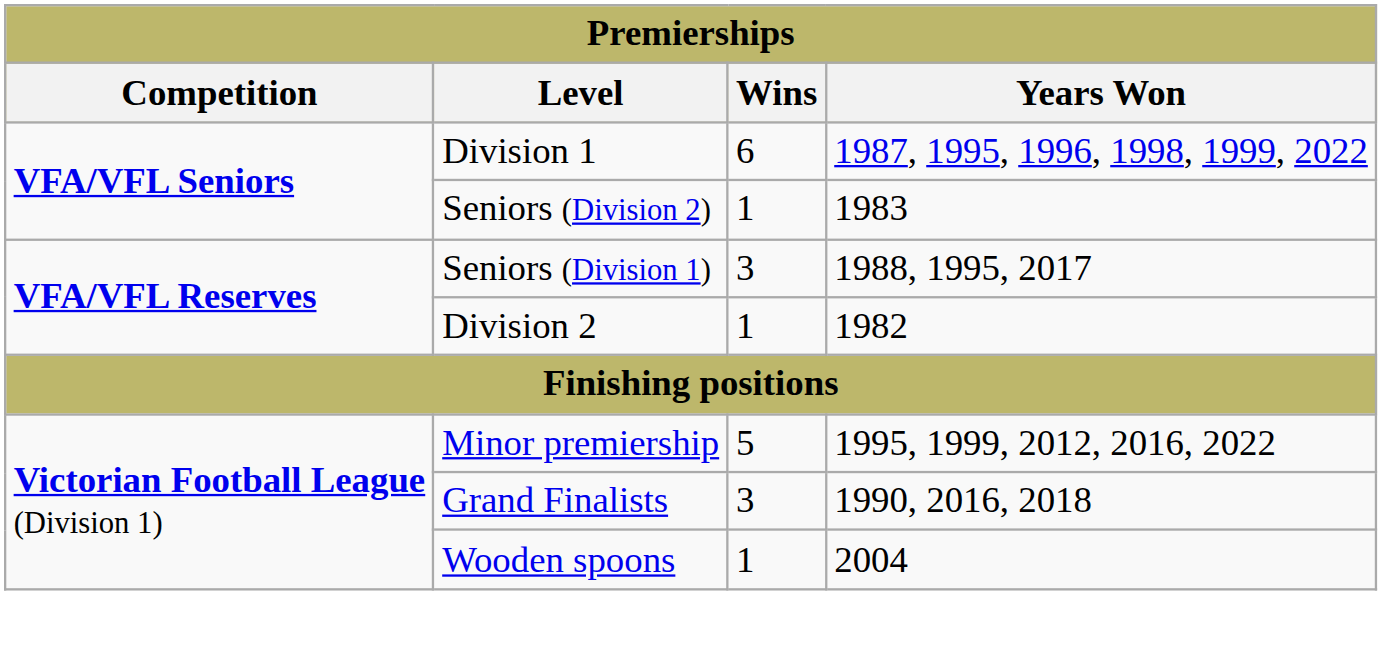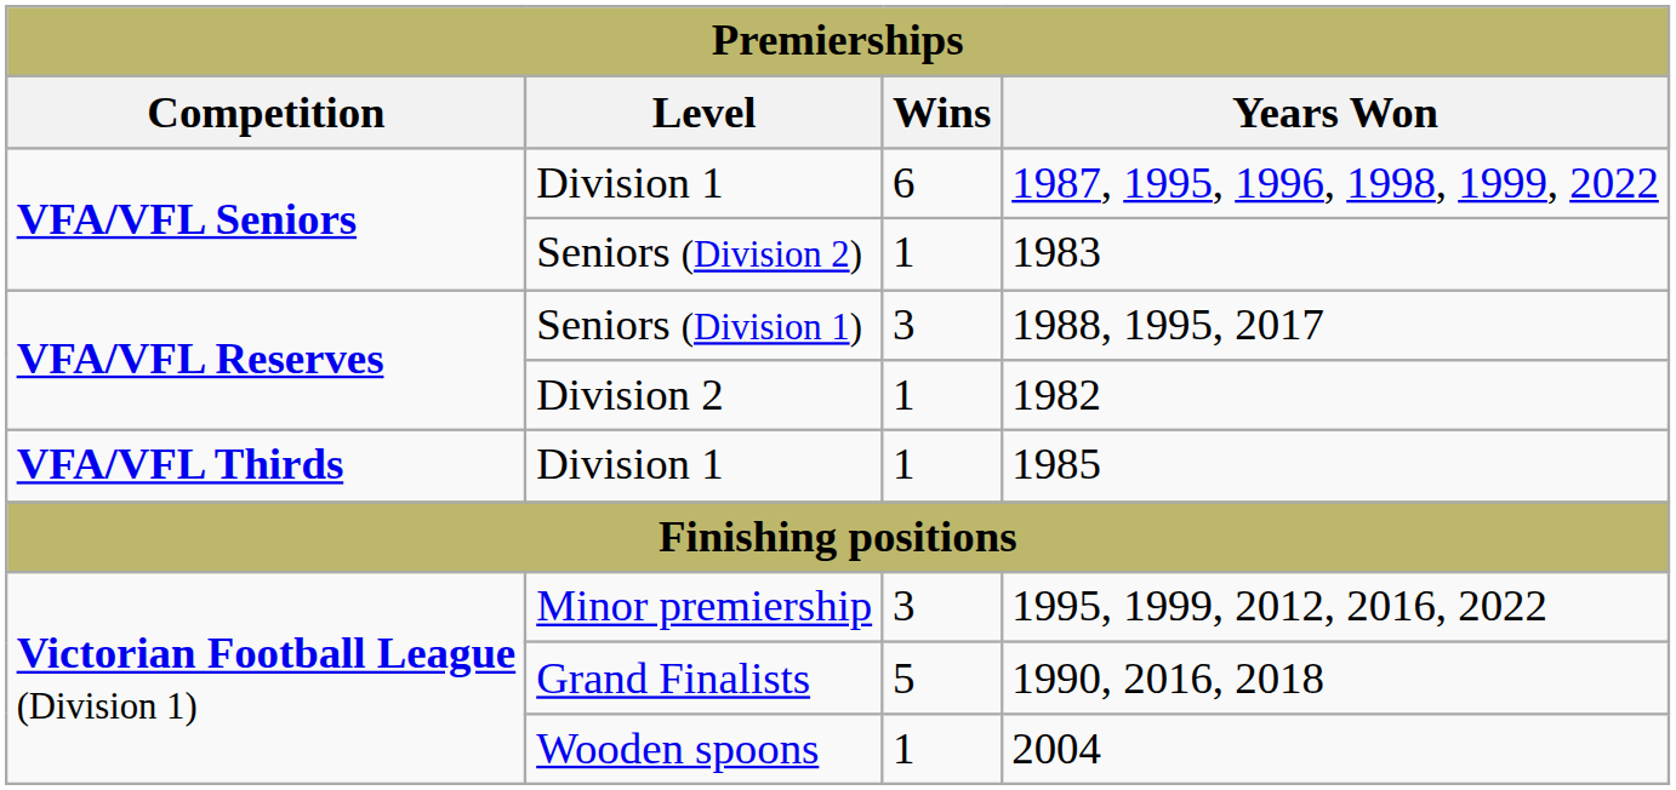+ row: VFA/VFL Thirds | Division 1 | 1 | 1985
1995, 1999, 2012, 2016, 2022 | Wins: 5 -> 3
1990, 2016, 2018 | Wins: 3 -> 5
